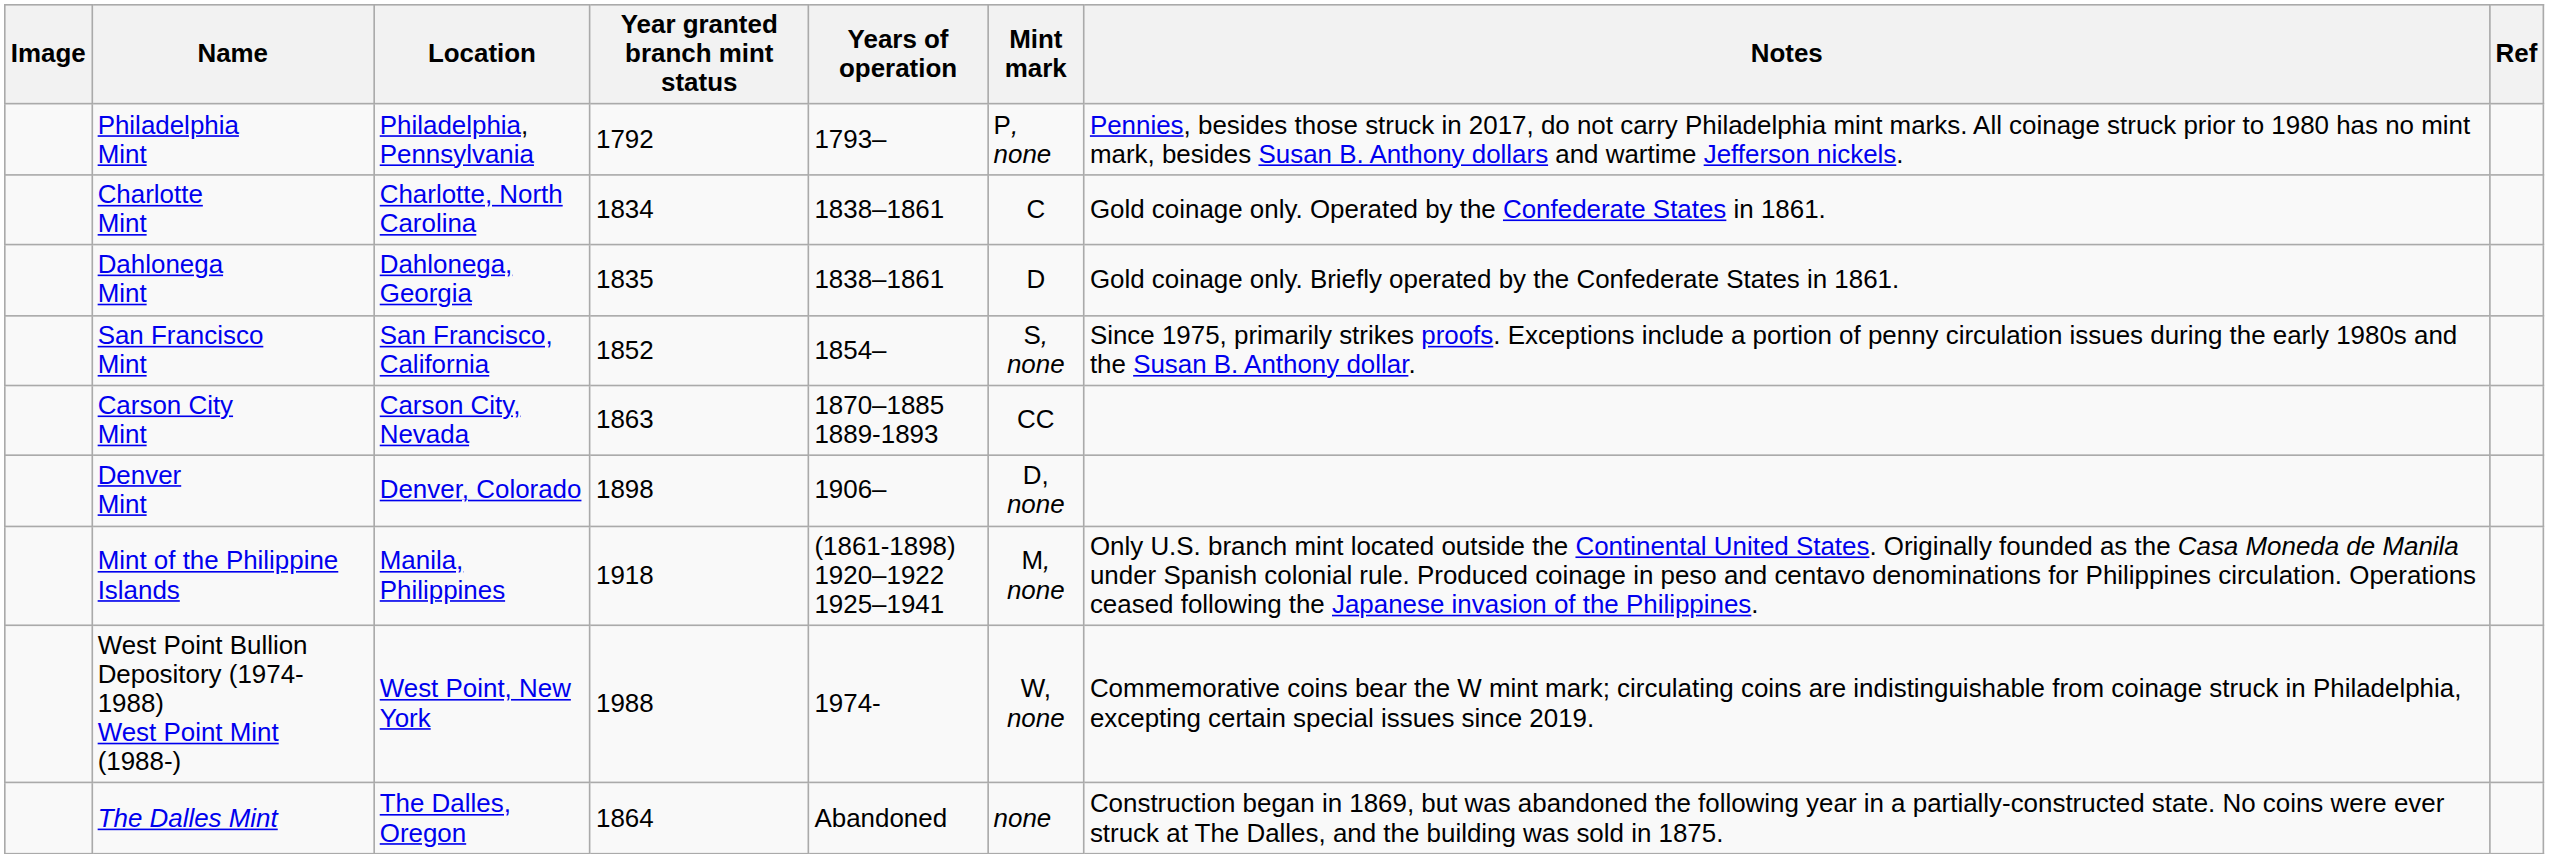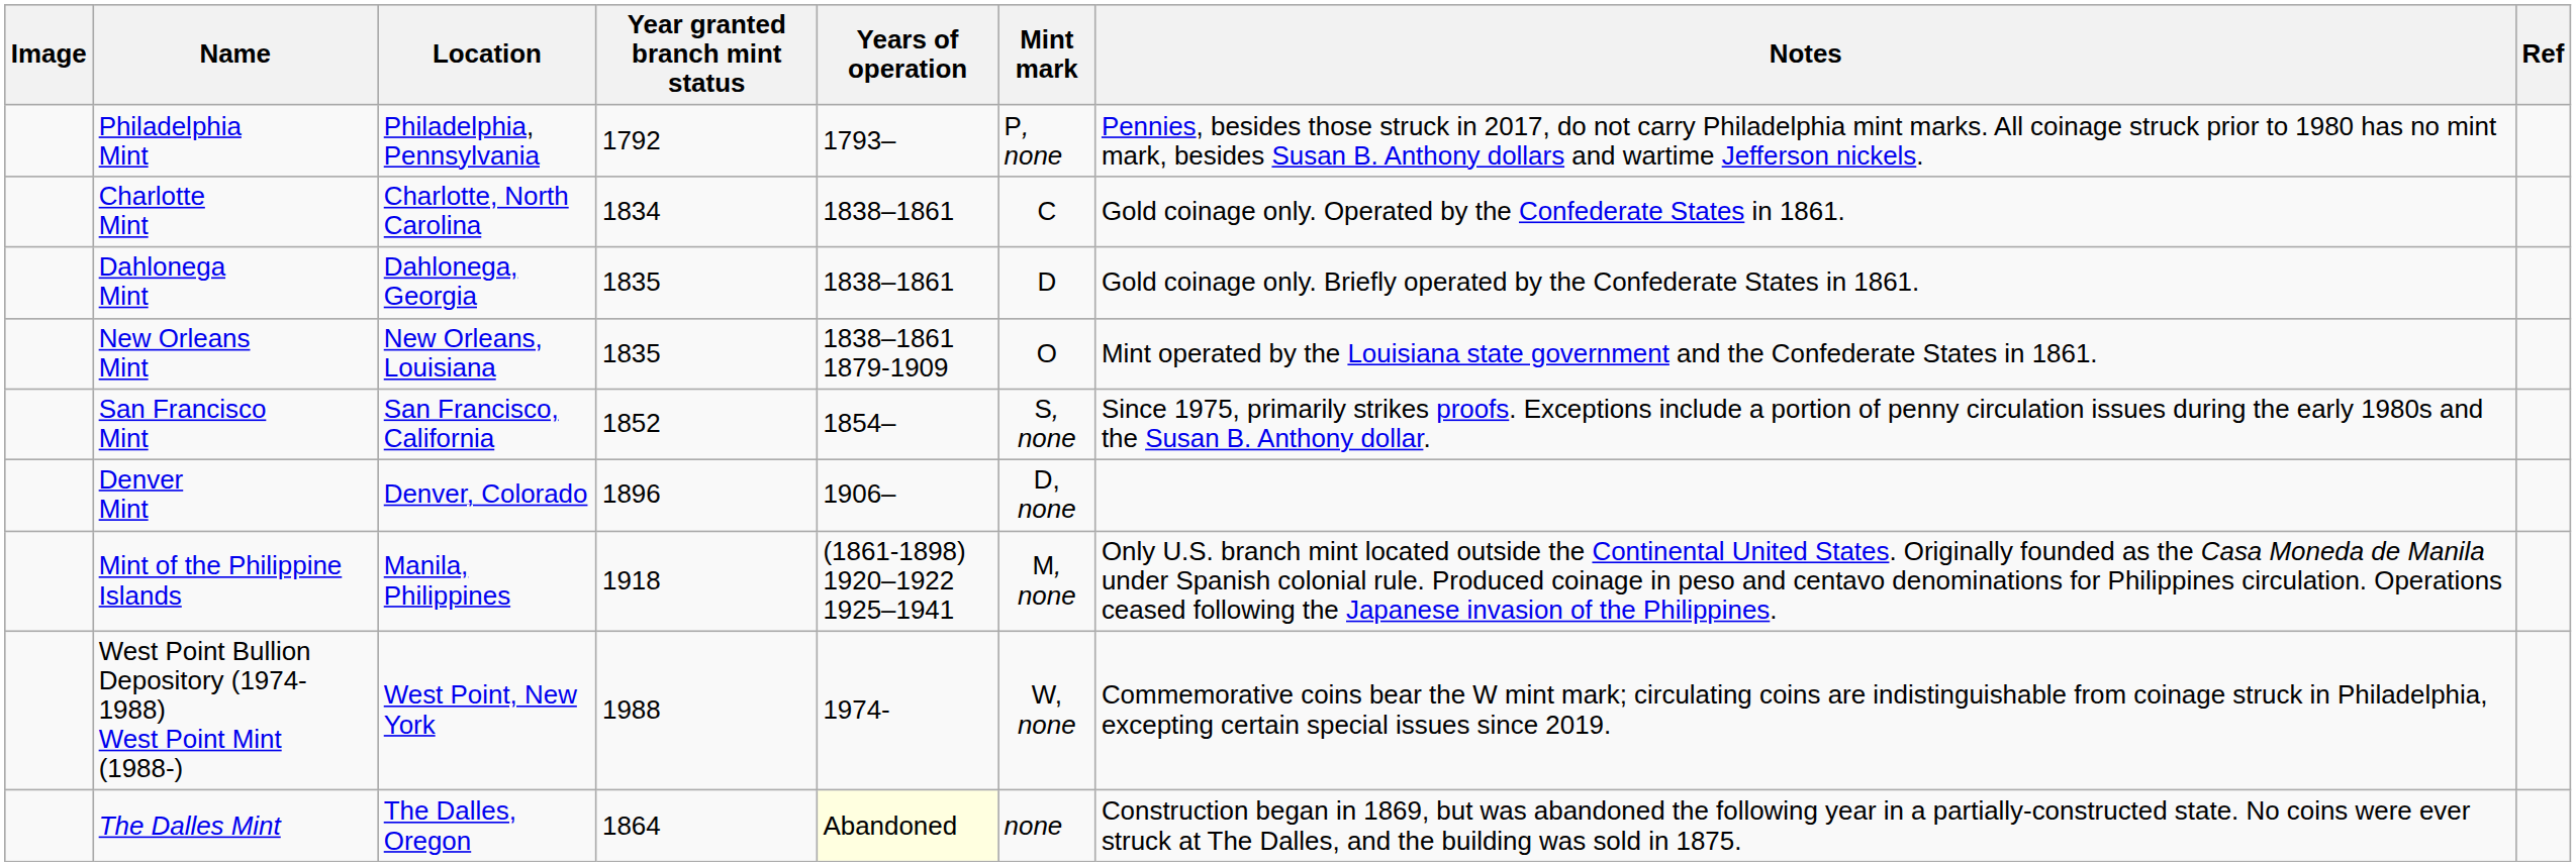+ row: New Orleans Mint | New Orleans, Louisiana | 1835 | 1838–1861 1879-1909 | O | Mint operated by the Louisiana state government and the Confederate States in 1861.
- row: Carson City Mint | Carson City, Nevada | 1863 | 1870–1885 1889-1893 | CC
Denver Mint | Year granted branch mint status: 1898 -> 1896
The Dalles Mint | Years of operation: no background -> lightyellow background
